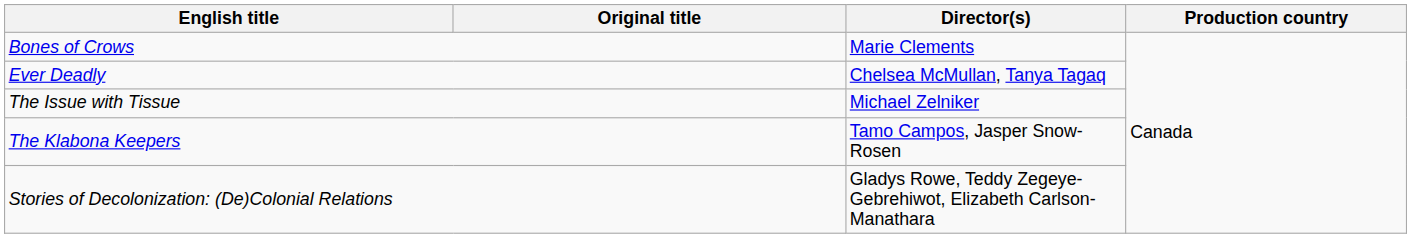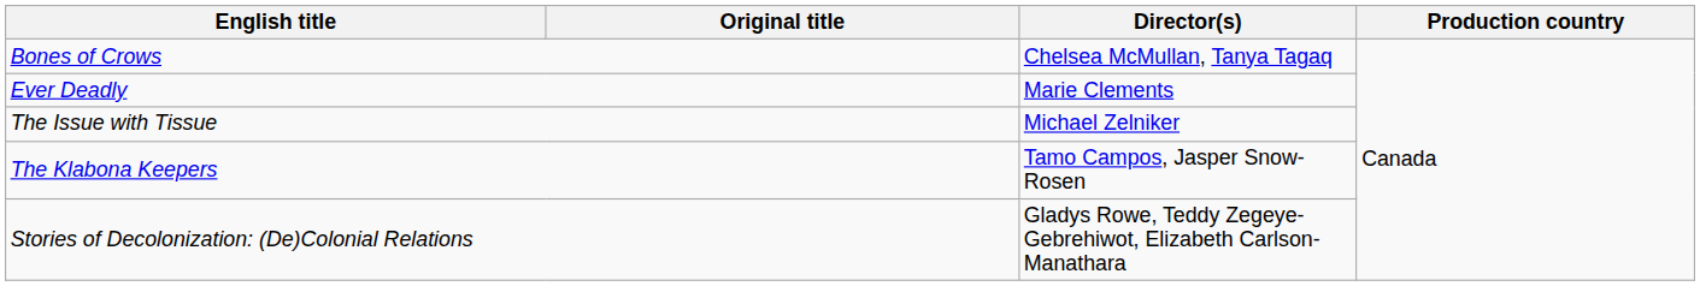Bones of Crows | Director(s): Marie Clements -> Chelsea McMullan, Tanya Tagaq
Ever Deadly | Director(s): Chelsea McMullan, Tanya Tagaq -> Marie Clements
